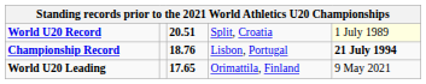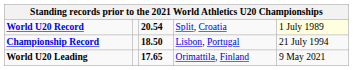World U20 Record | column 3: 20.51 -> 20.54
Championship Record | column 3: 18.76 -> 18.50
Championship Record | column 5: bold -> normal
